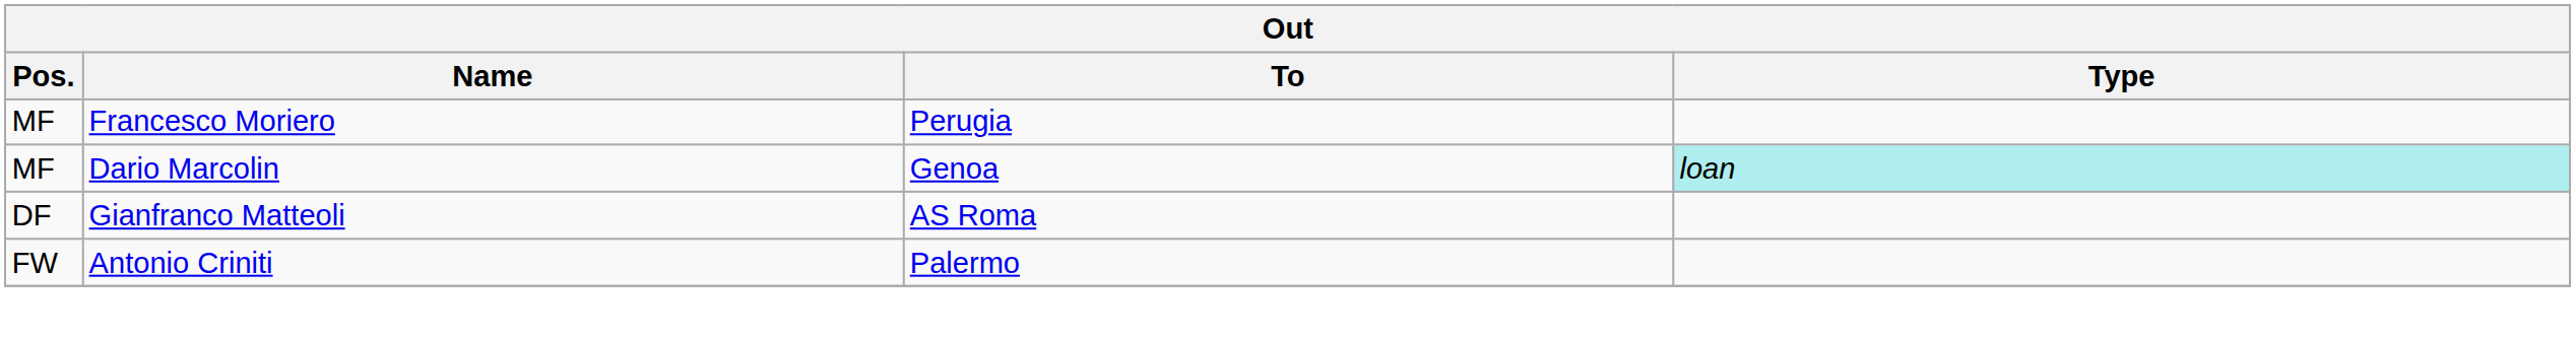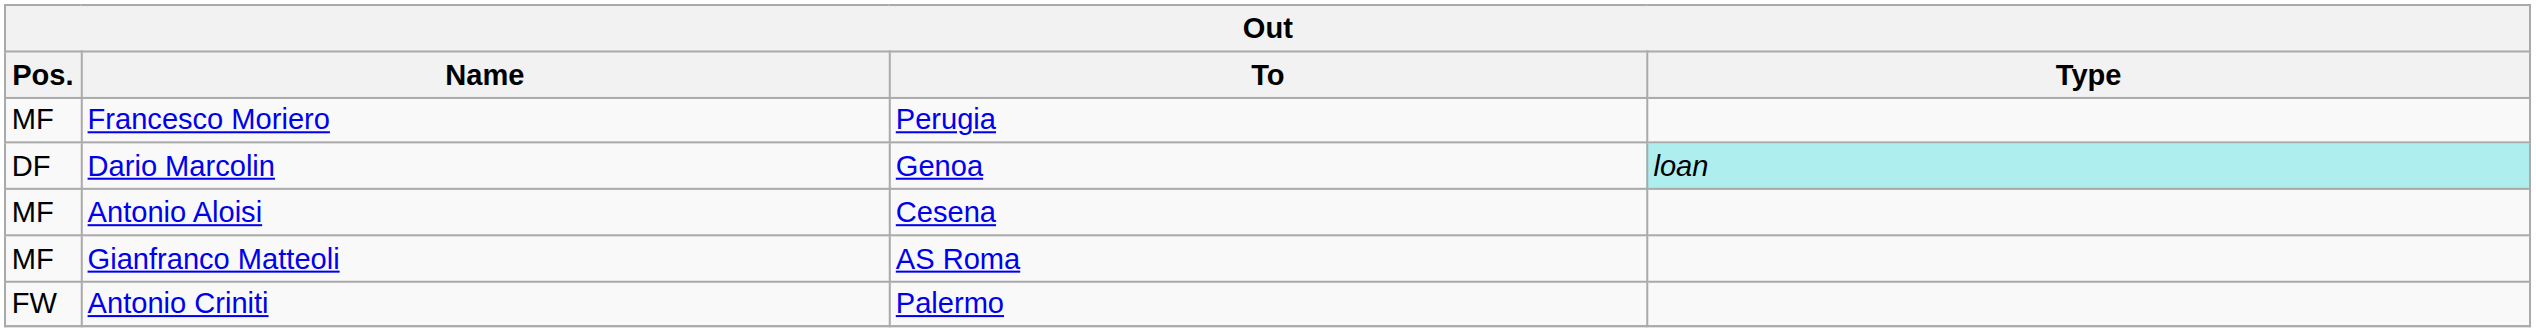Dario Marcolin | Pos.: MF -> DF
+ row: MF | Antonio Aloisi | Cesena
Gianfranco Matteoli | Pos.: DF -> MF
